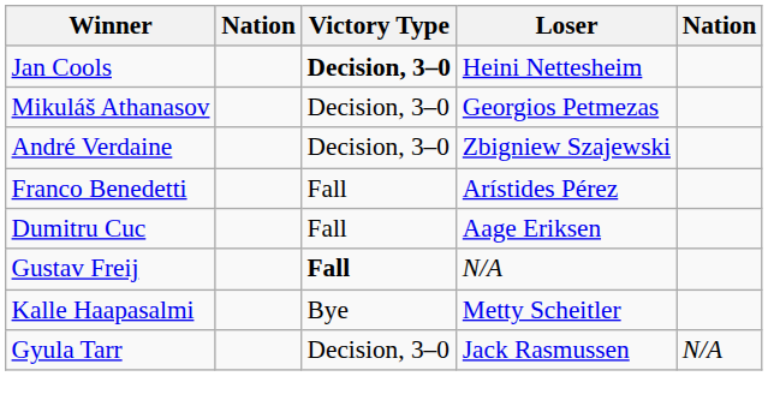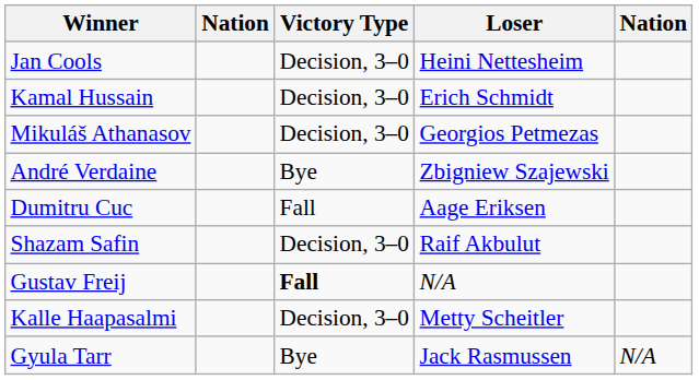Jan Cools | Victory Type: bold -> normal
+ row: Kamal Hussain | Decision, 3–0 | Erich Schmidt
André Verdaine | Victory Type: Decision, 3–0 -> Bye
- row: Franco Benedetti | Fall | Arístides Pérez
+ row: Shazam Safin | Decision, 3–0 | Raif Akbulut
Kalle Haapasalmi | Victory Type: Bye -> Decision, 3–0
Gyula Tarr | Victory Type: Decision, 3–0 -> Bye
